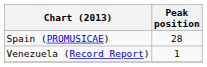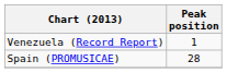rows swapped: Spain (PROMUSICAE) <-> Venezuela (Record Report)
